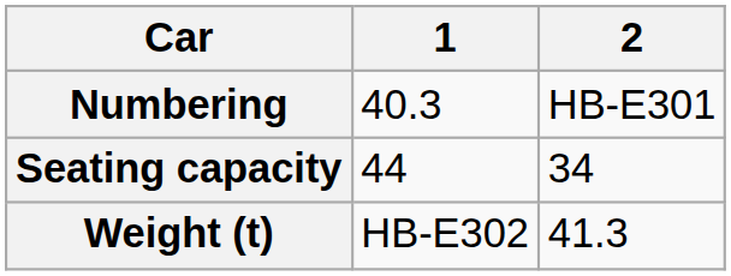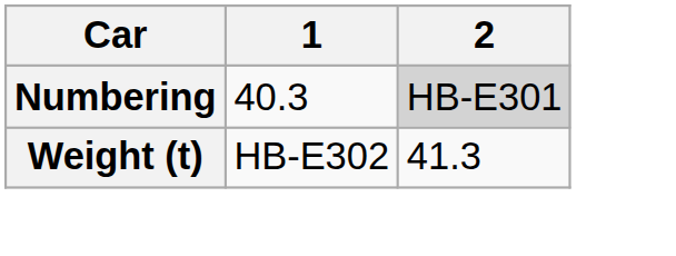Numbering | 2: no background -> lightgrey background
- row: Seating capacity | 44 | 34
